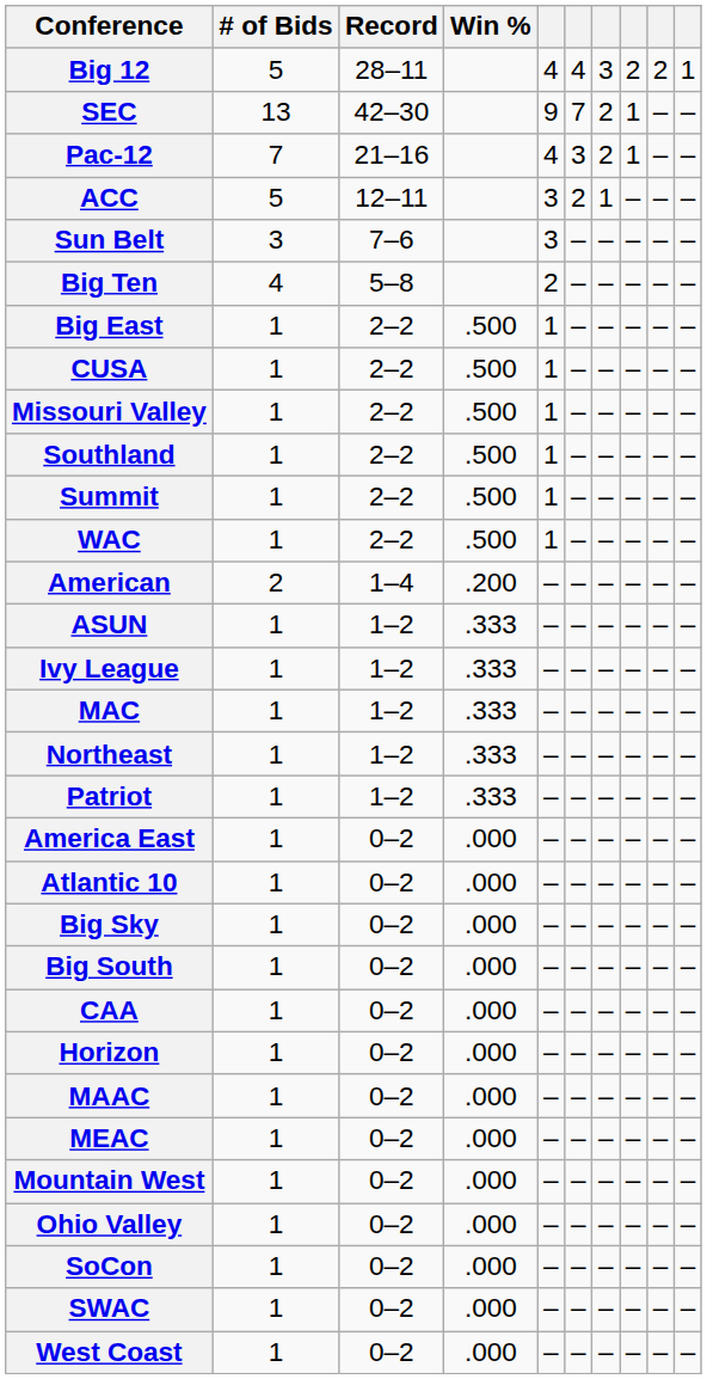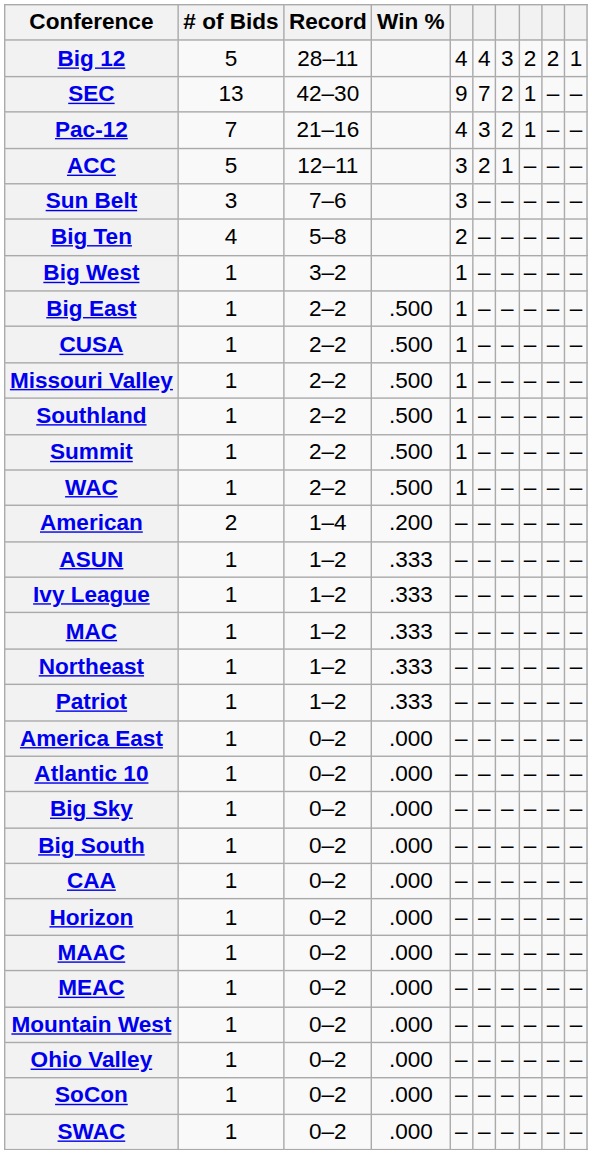+ row: Big West | 1 | 3–2 | 1 | – | – | – | – | –
- row: West Coast | 1 | 0–2 | .000 | – | – | – | – | – | –
